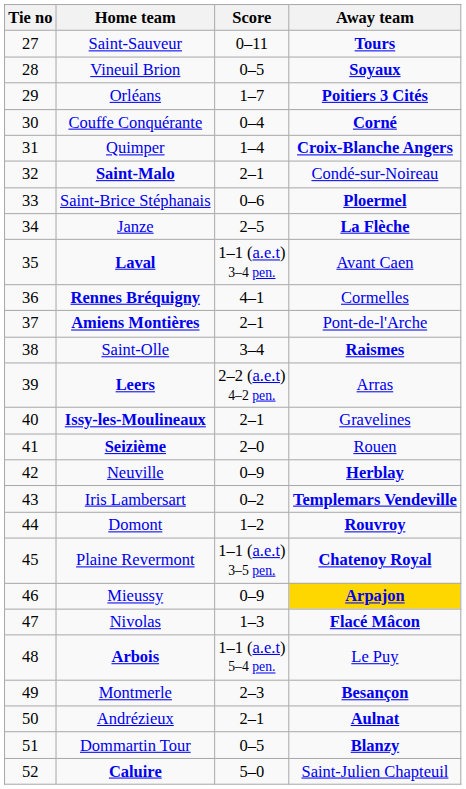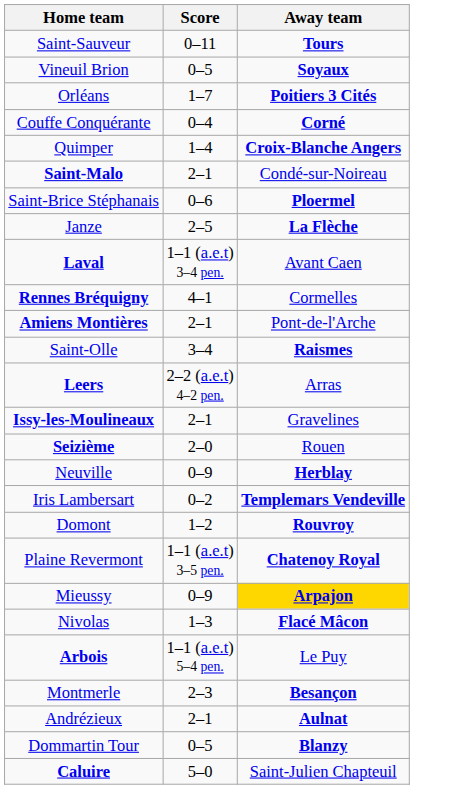- column: Tie no | 27 | 28 | 29 | 30 | 31 | 32 | 33 | 34 | 35 | 36 | 37 | 38 | 39 | 40 | 41 | 42 | 43 | 44 | 45 | 46 | 47 | 48 | 49 | 50 | 51 | 52
